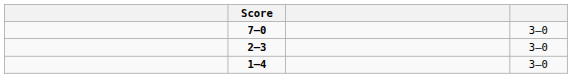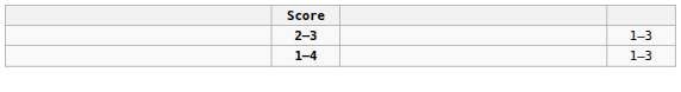- row: 7–0 | 3–0
2–3 | column 4: 3–0 -> 1–3
1–4 | column 4: 3–0 -> 1–3
